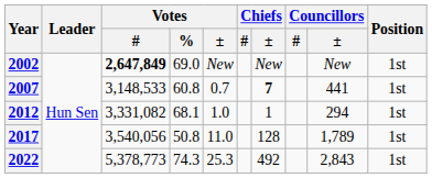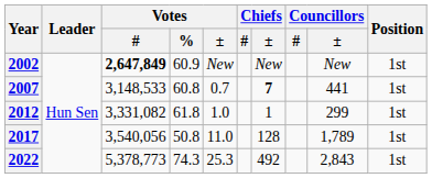2002 | Votes / %: 69.0 -> 60.9
2012 | Votes / %: 68.1 -> 61.8
2012 | Councillors / ±: 294 -> 299
